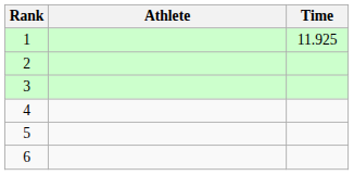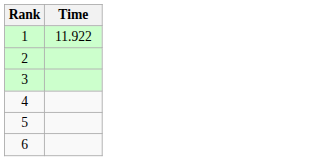- column: Athlete
1 | Time: 11.925 -> 11.922
